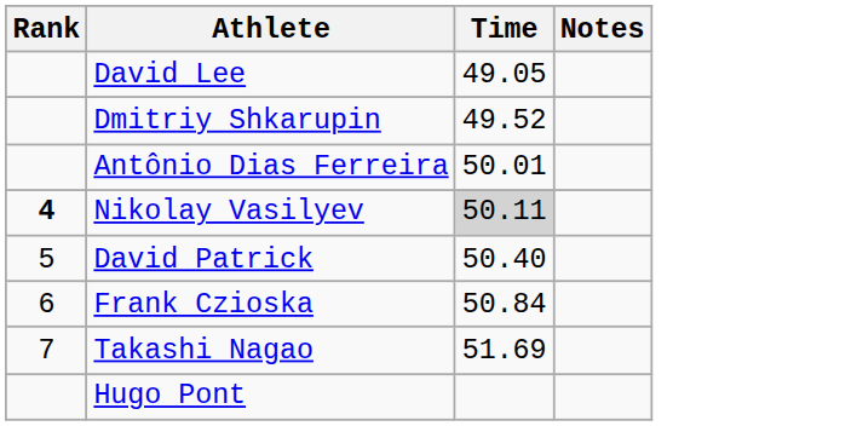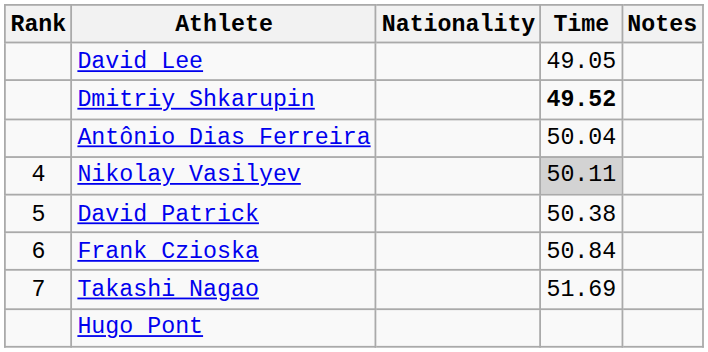+ column: Nationality
Dmitriy Shkarupin | Time: normal -> bold
Antônio Dias Ferreira | Time: 50.01 -> 50.04
Nikolay Vasilyev | Rank: bold -> normal
David Patrick | Time: 50.40 -> 50.38
